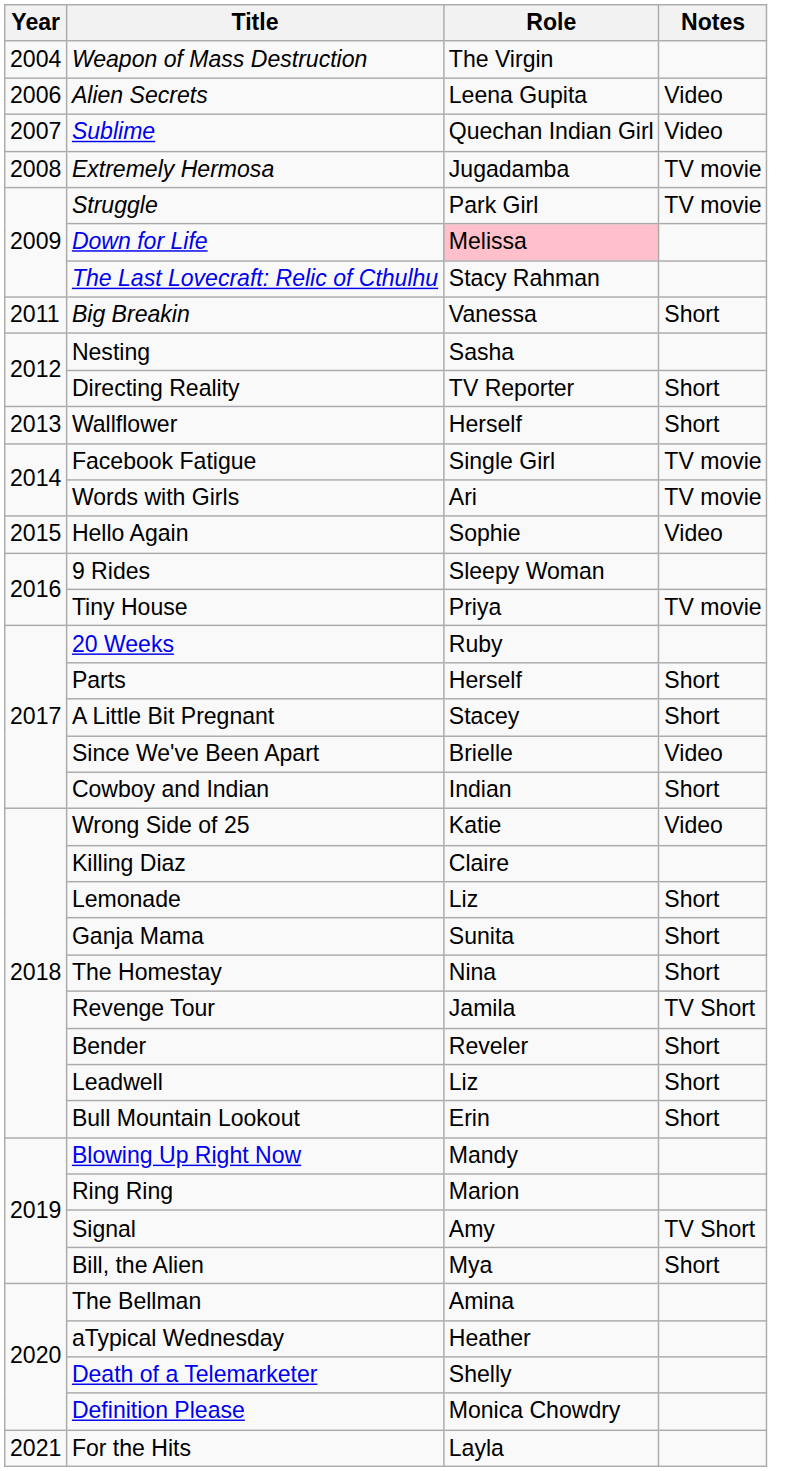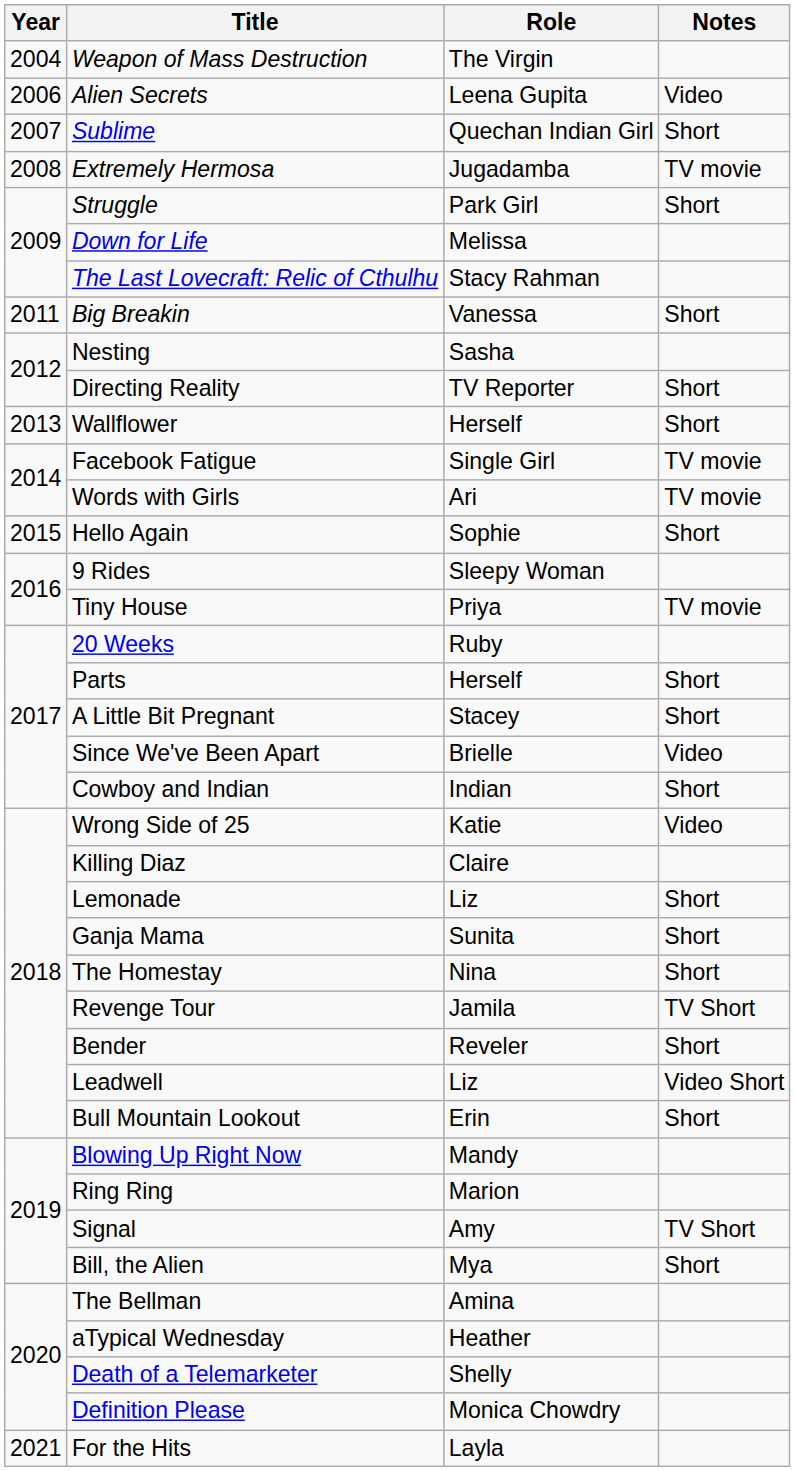Sublime | Notes: Video -> Short
Struggle | Notes: TV movie -> Short
Down for Life | Role: pink background -> no background
Hello Again | Notes: Video -> Short
Leadwell | Notes: Short -> Video Short
